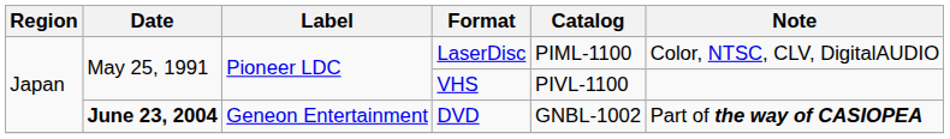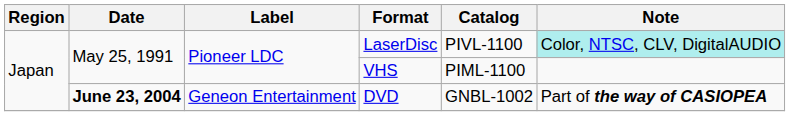LaserDisc | Catalog: PIML-1100 -> PIVL-1100
LaserDisc | Note: no background -> paleturquoise background
VHS | Catalog: PIVL-1100 -> PIML-1100
